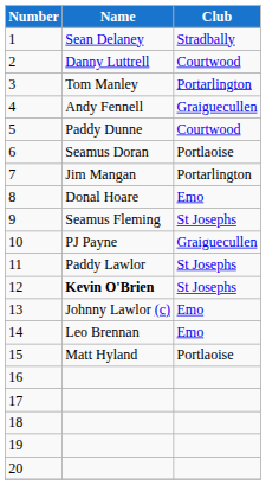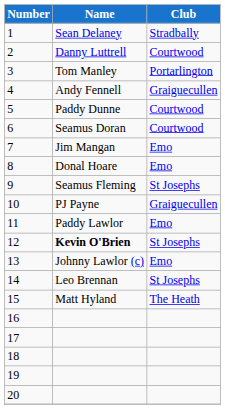6 | Club: Portlaoise -> Courtwood
7 | Club: Portarlington -> Emo
11 | Club: St Josephs -> Emo
14 | Club: Emo -> St Josephs
15 | Club: Portlaoise -> The Heath
